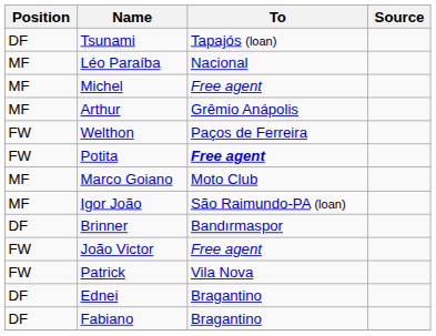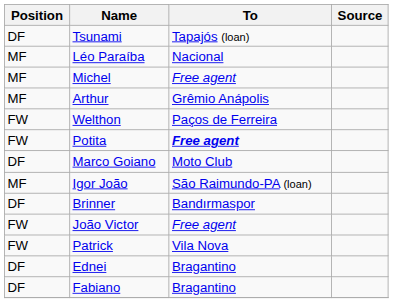Marco Goiano | Position: MF -> DF
